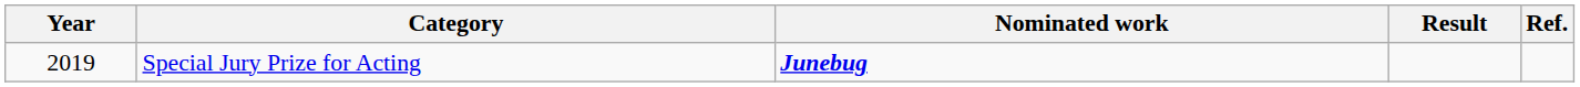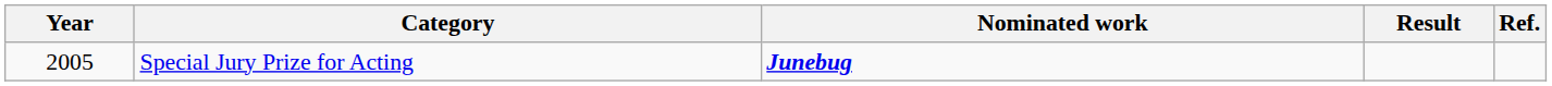Special Jury Prize for Acting | Year: 2019 -> 2005
